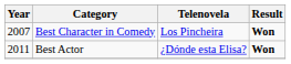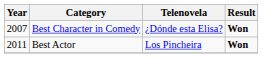Best Character in Comedy | Telenovela: Los Pincheira -> ¿Dónde esta Elisa?
Best Actor | Telenovela: ¿Dónde esta Elisa? -> Los Pincheira
